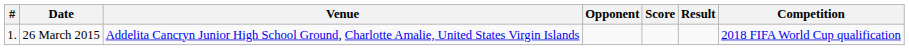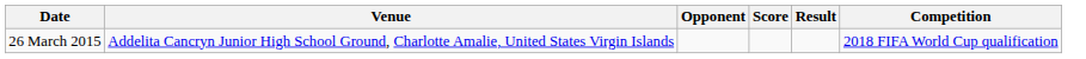- column: # | 1.
